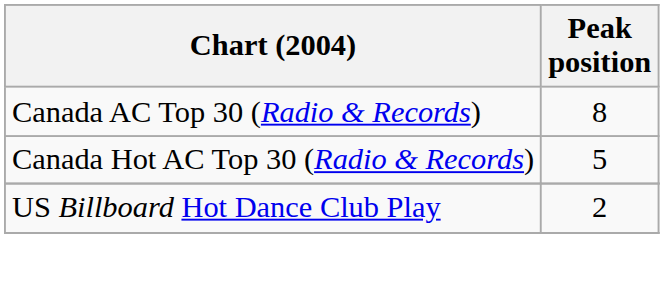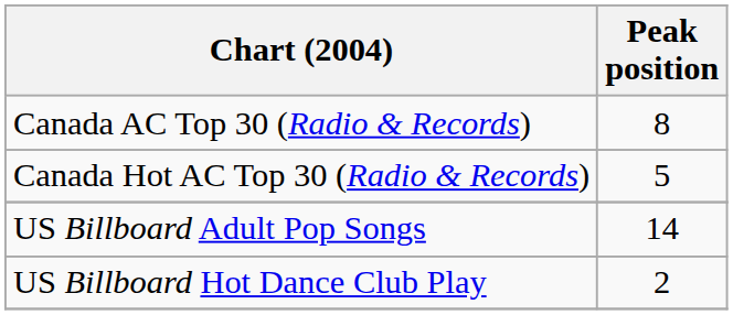+ row: US Billboard Adult Pop Songs | 14
